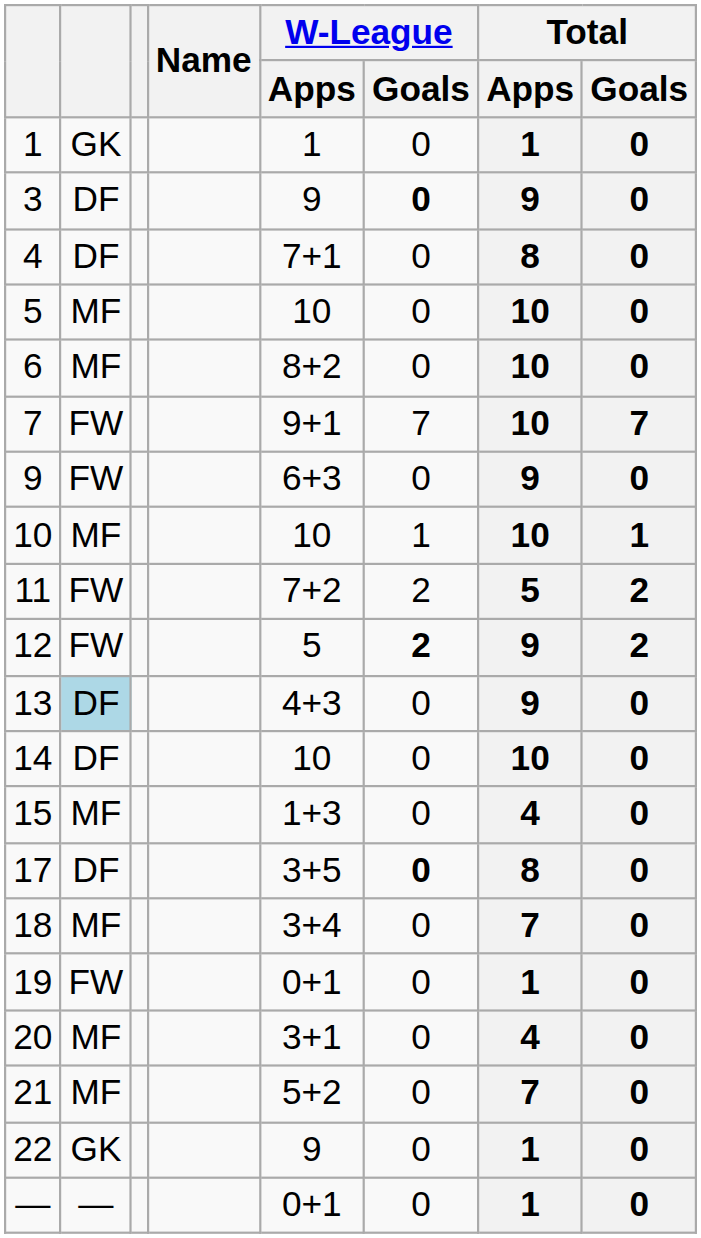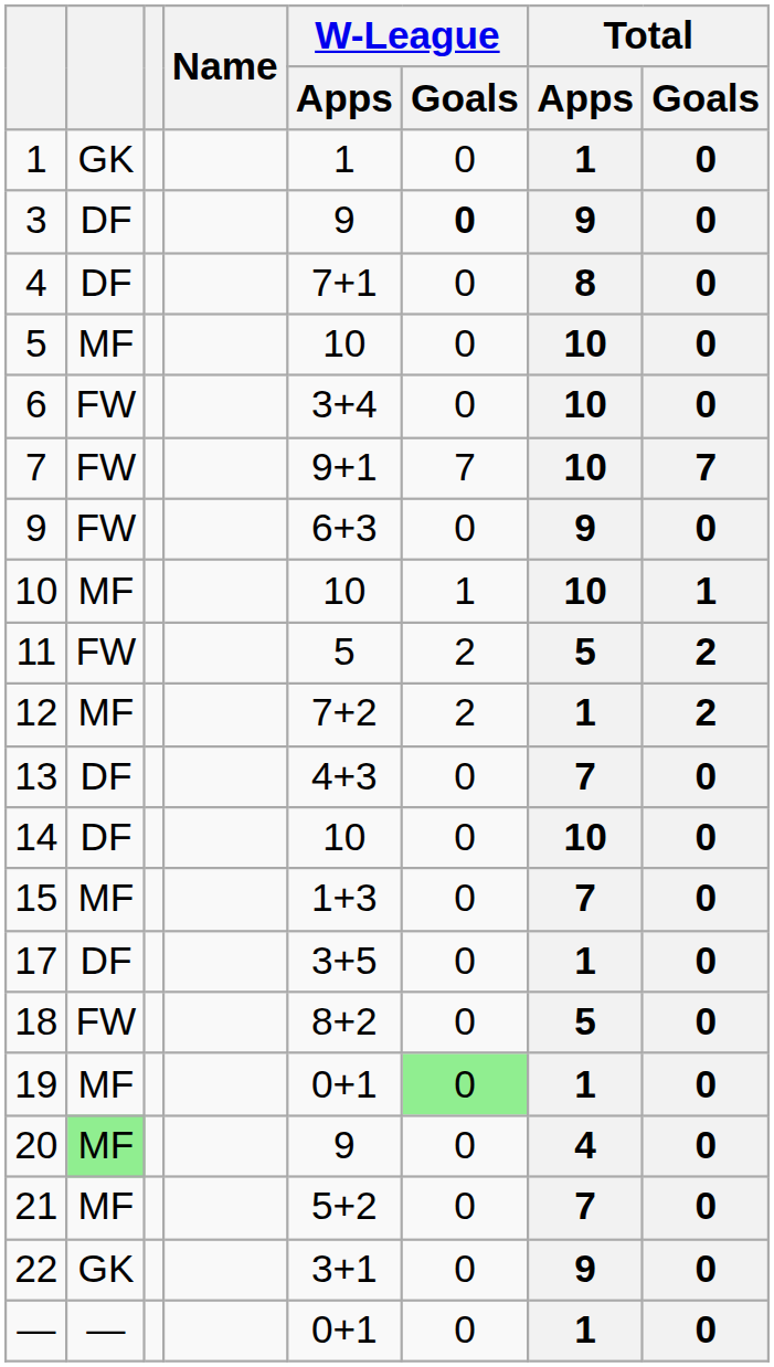6 | column 2: MF -> FW
6 | W-League / Apps: 8+2 -> 3+4
11 | W-League / Apps: 7+2 -> 5
12 | column 2: FW -> MF
12 | W-League / Apps: 5 -> 7+2
12 | W-League / Goals: bold -> normal
12 | Total / Apps: 9 -> 1
13 | column 2: lightblue background -> no background
13 | Total / Apps: 9 -> 7
15 | Total / Apps: 4 -> 7
17 | W-League / Goals: bold -> normal
17 | Total / Apps: 8 -> 1
18 | column 2: MF -> FW
18 | W-League / Apps: 3+4 -> 8+2
18 | Total / Apps: 7 -> 5
19 | column 2: FW -> MF
19 | W-League / Goals: no background -> lightgreen background
20 | column 2: no background -> lightgreen background
20 | W-League / Apps: 3+1 -> 9
22 | W-League / Apps: 9 -> 3+1
22 | Total / Apps: 1 -> 9
